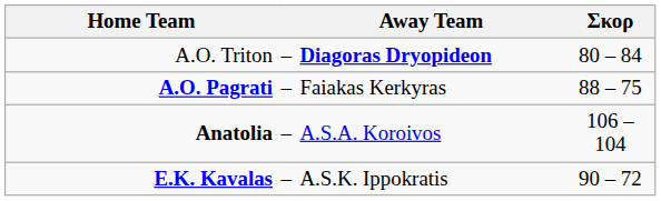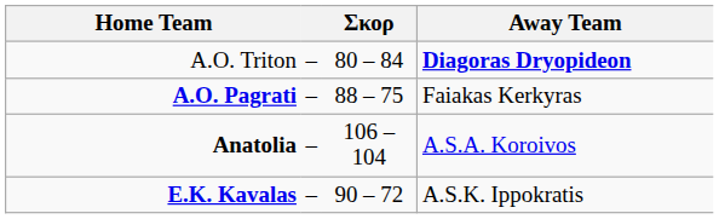columns swapped: Away Team <-> Σκορ
